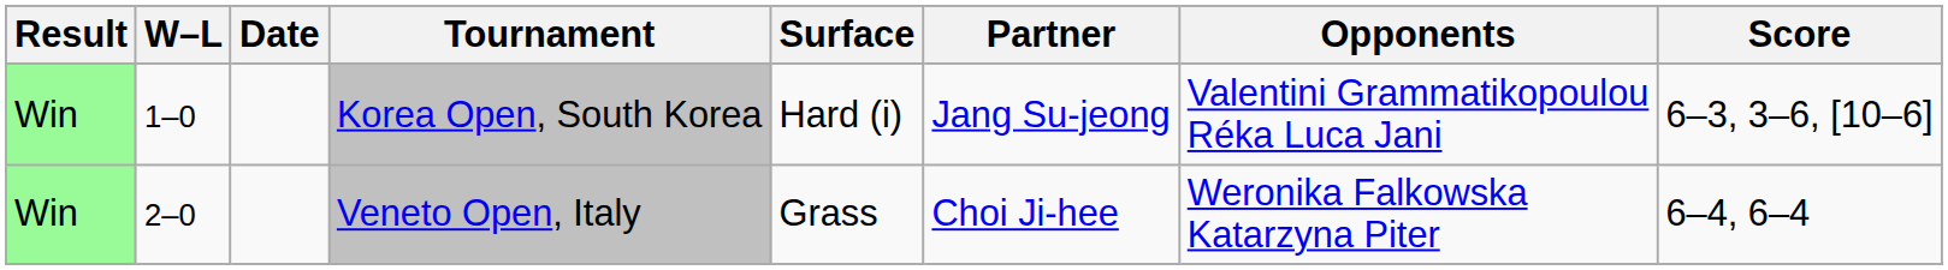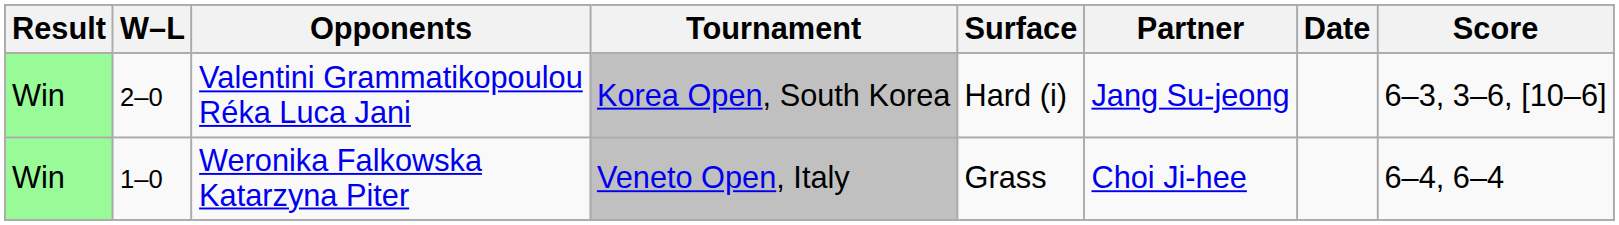columns swapped: Date <-> Opponents
Korea Open, South Korea | W–L: 1–0 -> 2–0
Veneto Open, Italy | W–L: 2–0 -> 1–0
